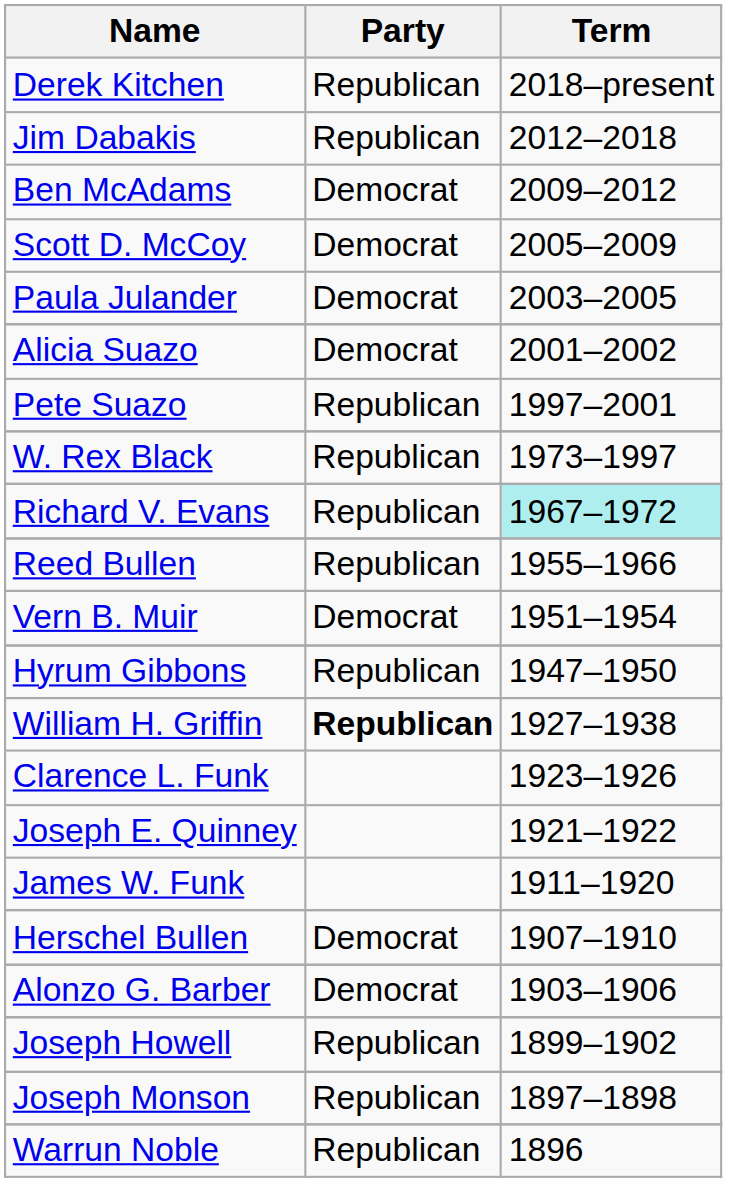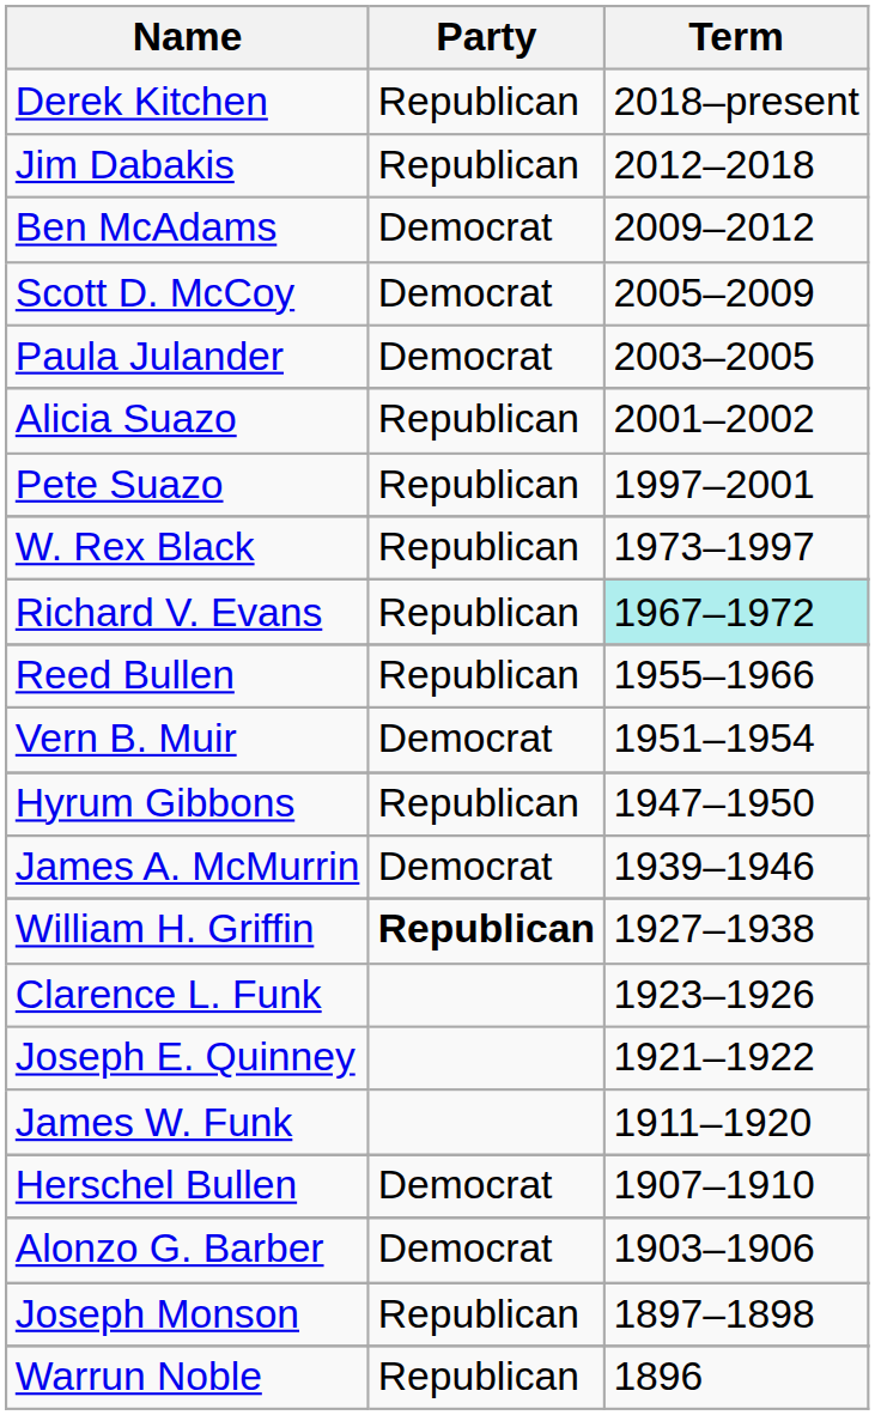Alicia Suazo | Party: Democrat -> Republican
+ row: James A. McMurrin | Democrat | 1939–1946
- row: Joseph Howell | Republican | 1899–1902
